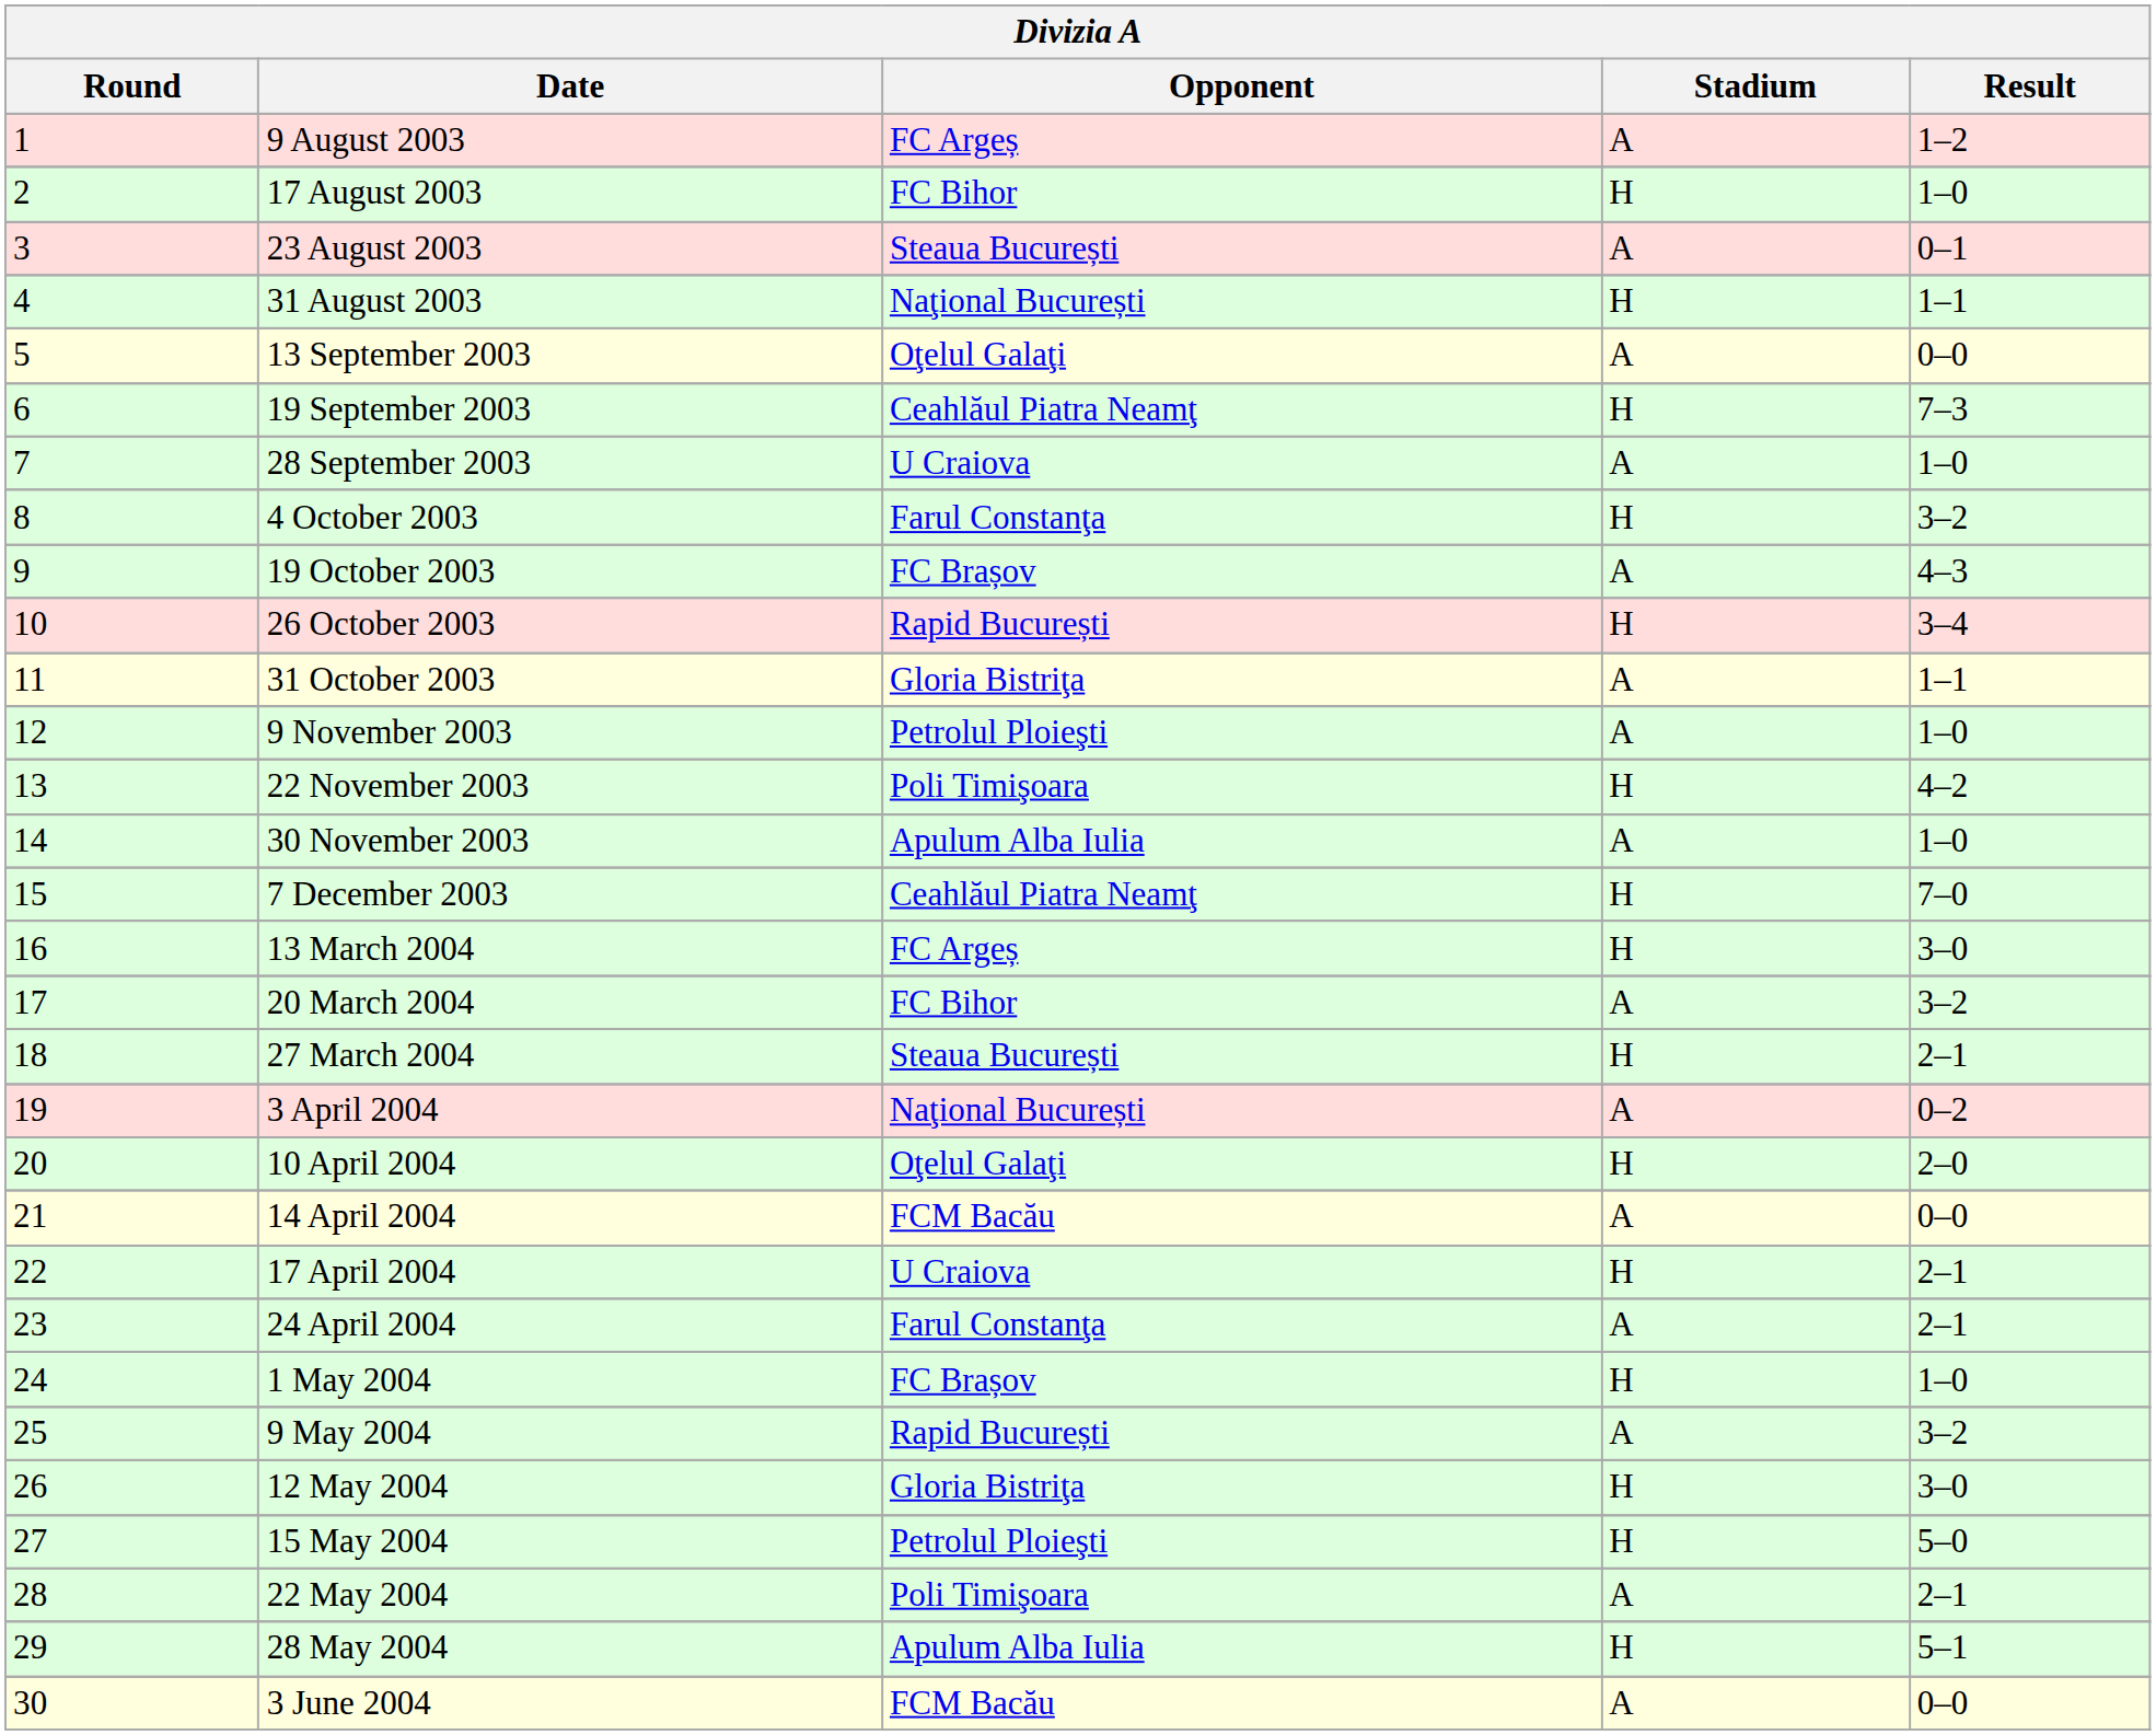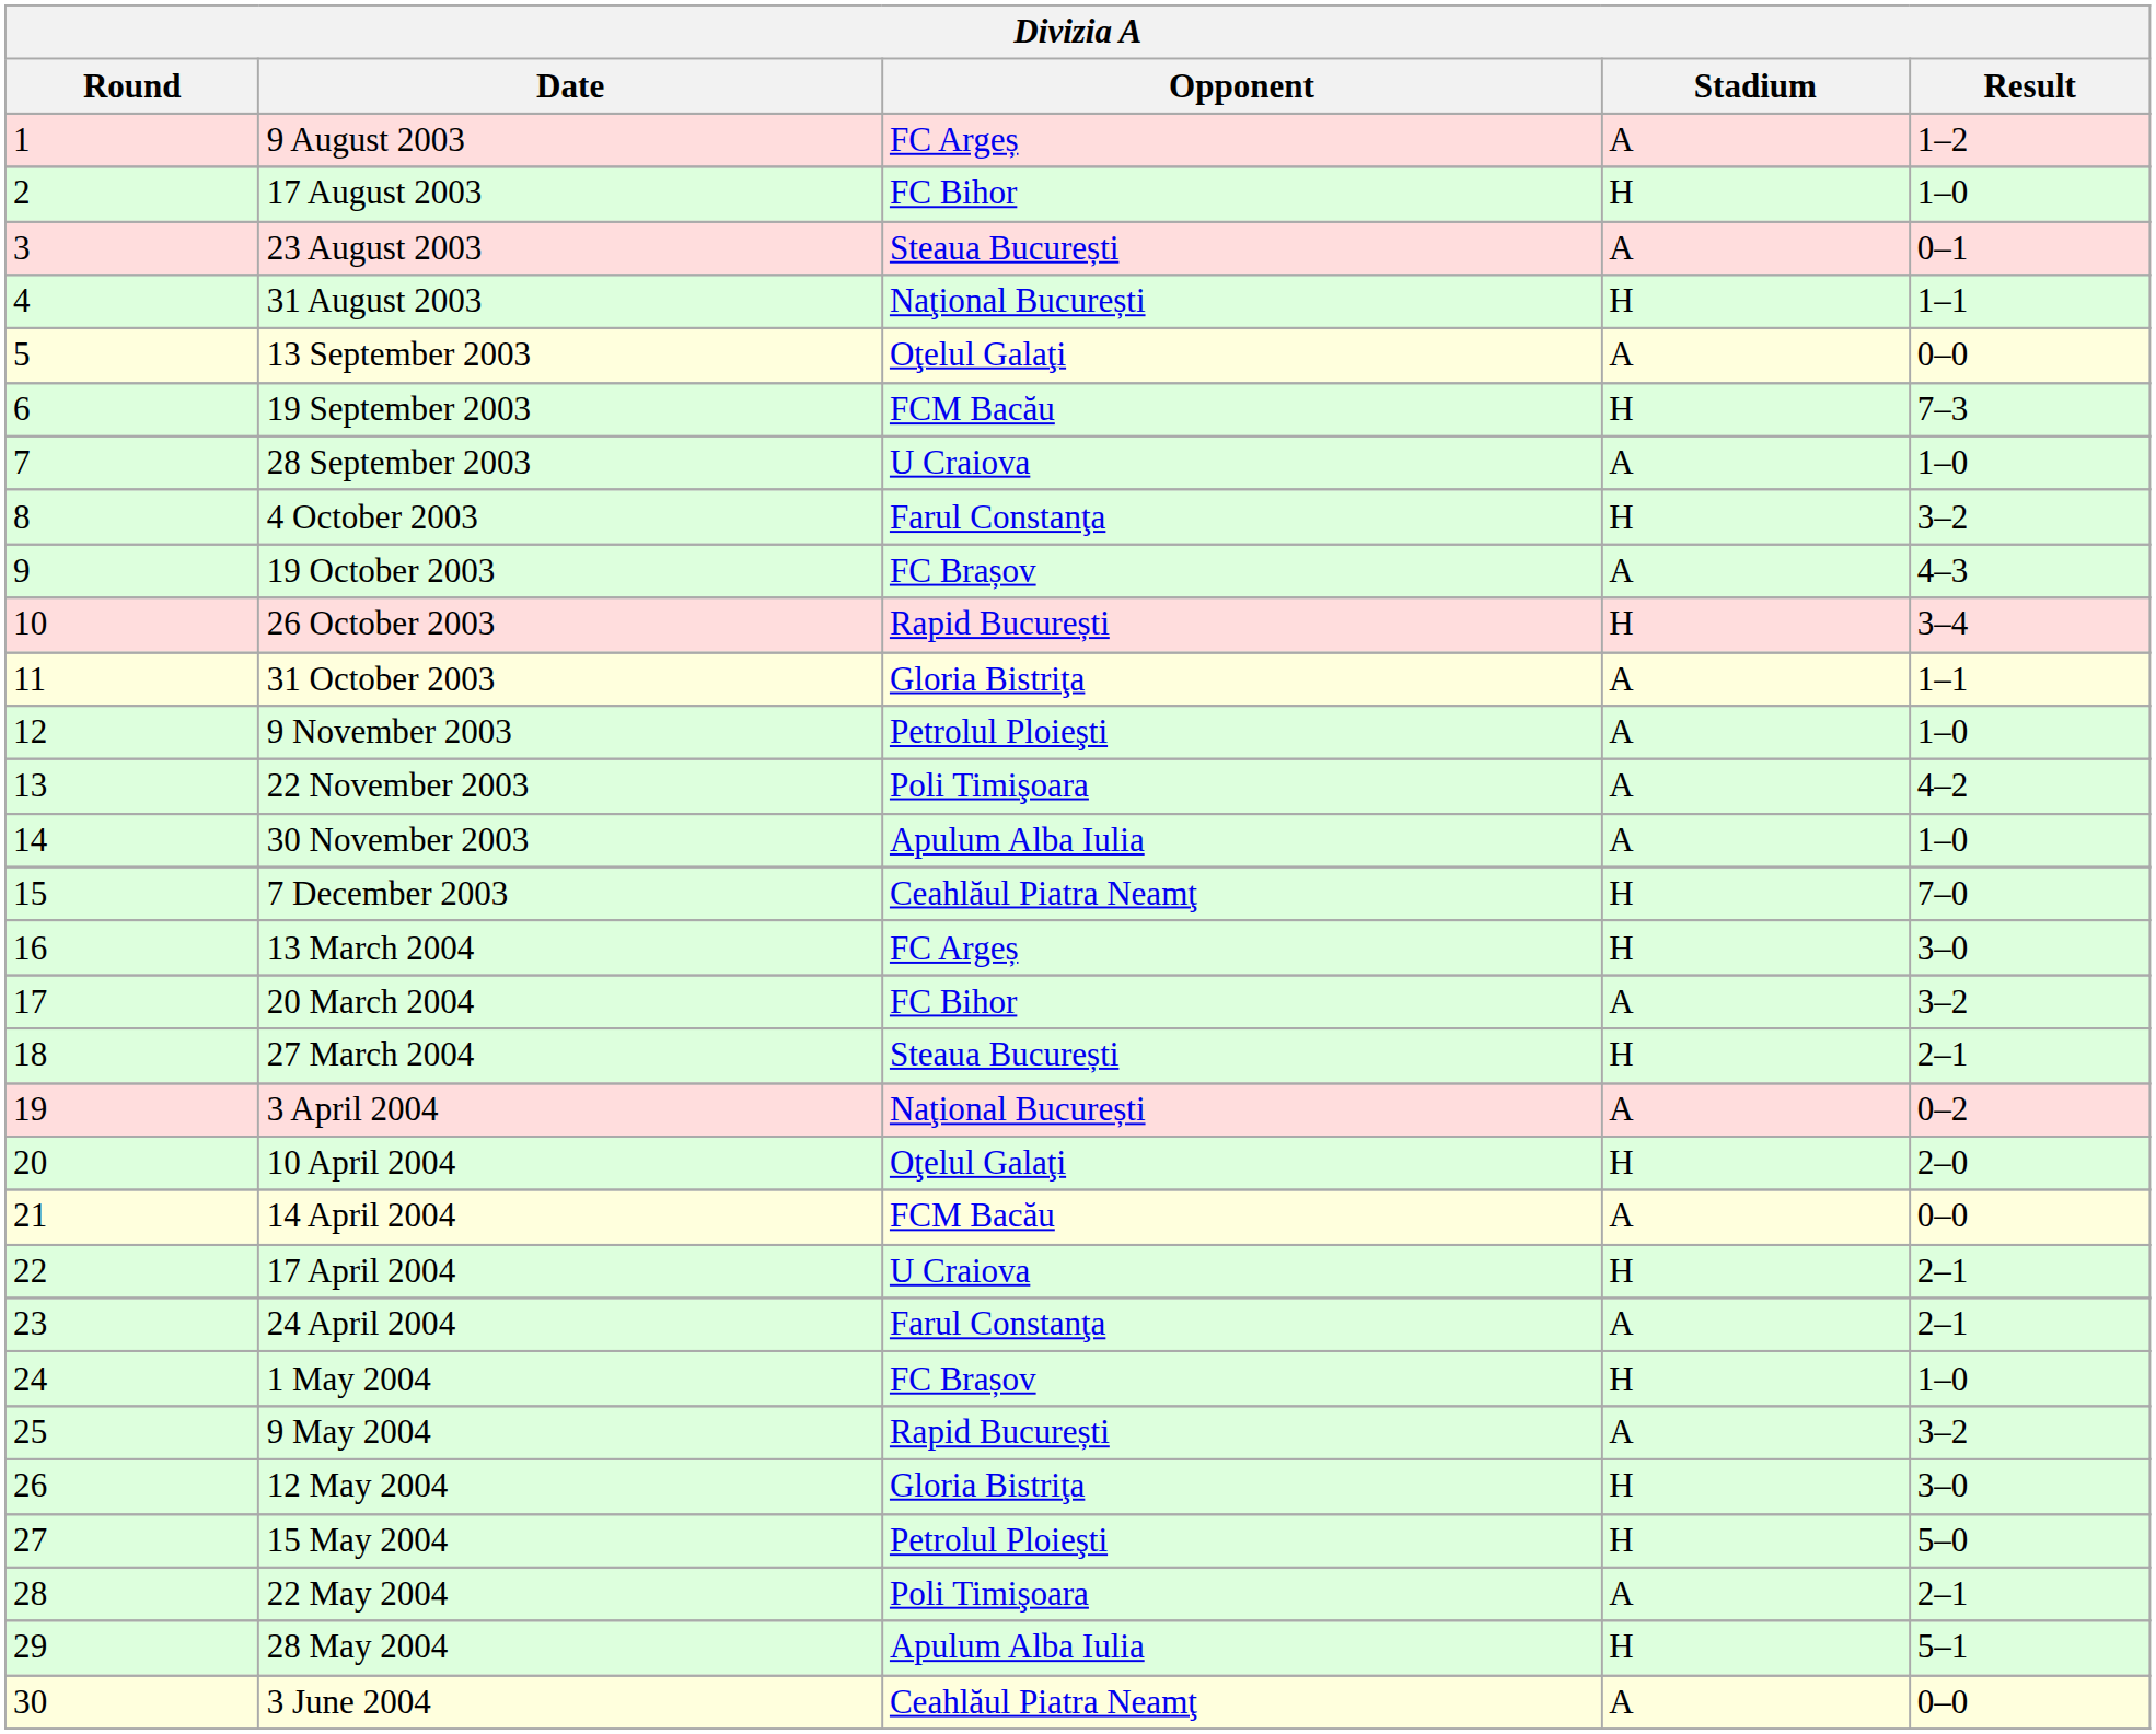19 September 2003 | Opponent: Ceahlăul Piatra Neamţ -> FCM Bacău
22 November 2003 | Stadium: H -> A
3 June 2004 | Opponent: FCM Bacău -> Ceahlăul Piatra Neamţ
